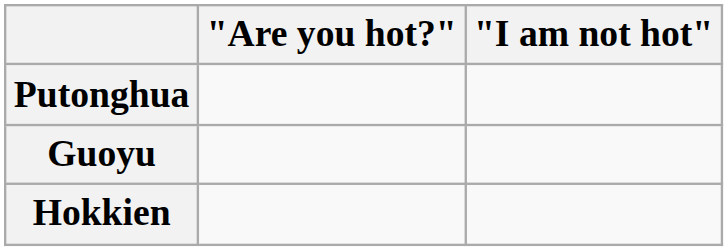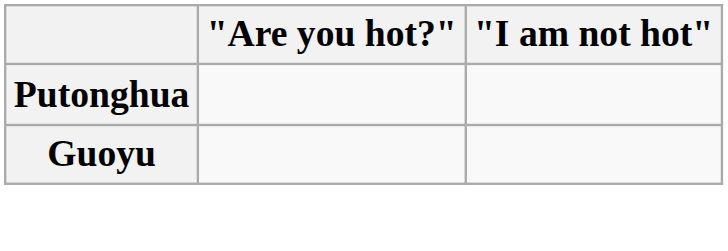- row: Hokkien
